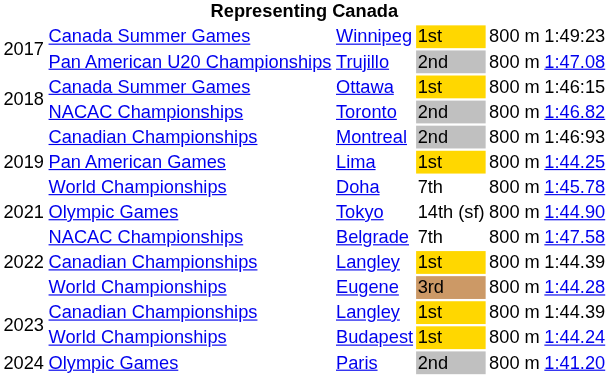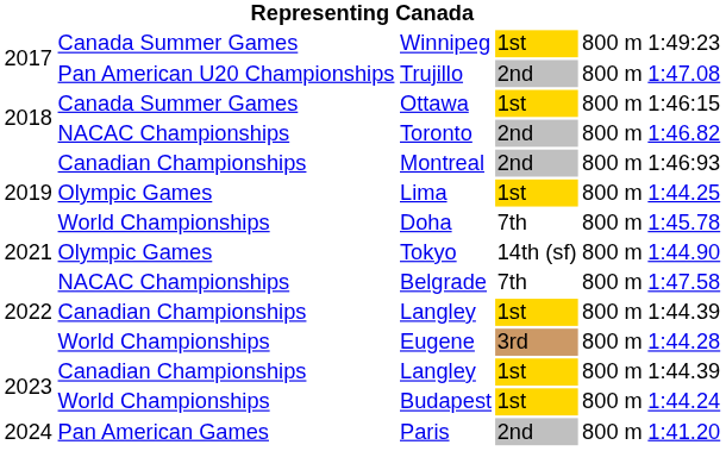Lima | column 2: Pan American Games -> Olympic Games
Paris | column 2: Olympic Games -> Pan American Games
